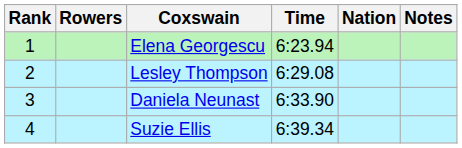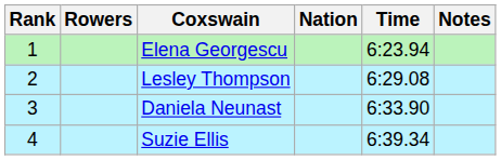columns swapped: Nation <-> Time
